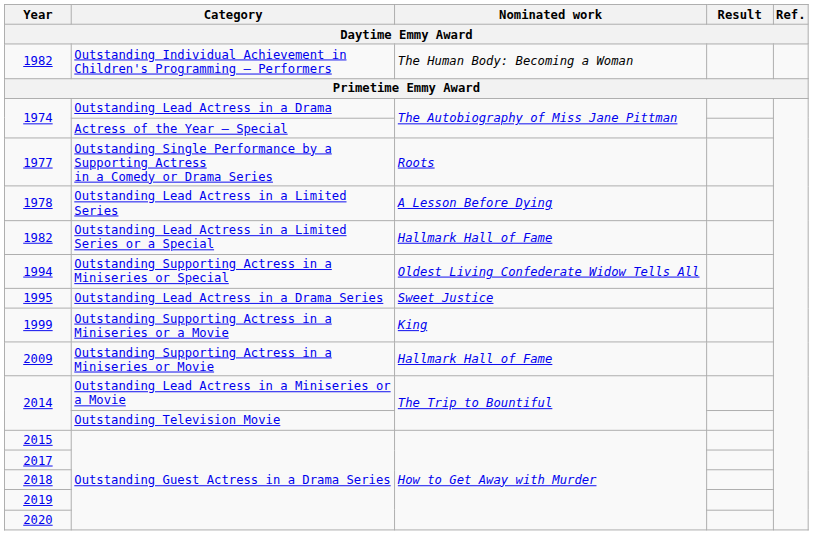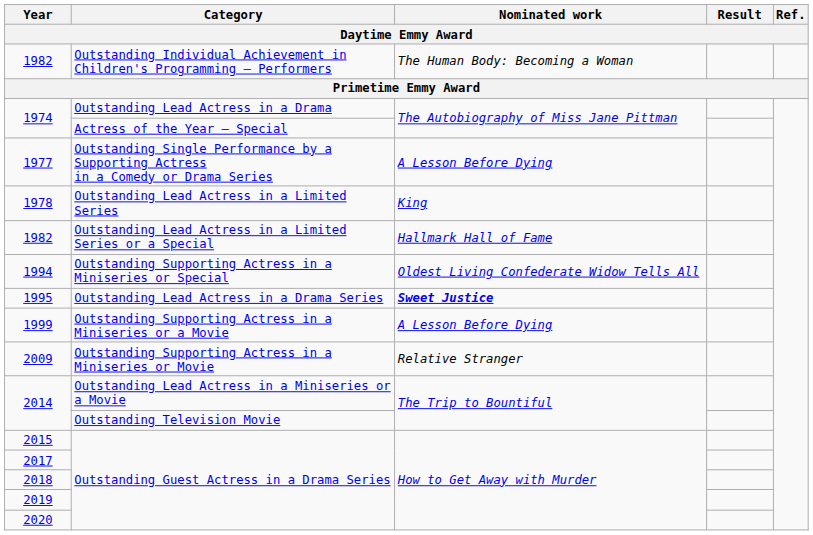1977 | Nominated work: Roots -> A Lesson Before Dying
1978 | Nominated work: A Lesson Before Dying -> King
1995 | Nominated work: normal -> bold
1999 | Nominated work: King -> A Lesson Before Dying
2009 | Nominated work: Hallmark Hall of Fame -> Relative Stranger
